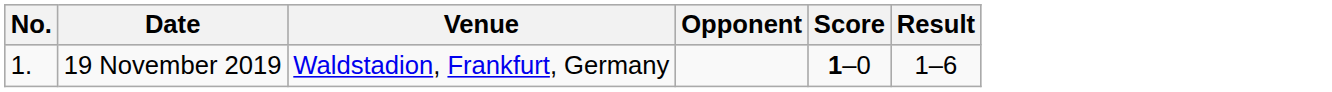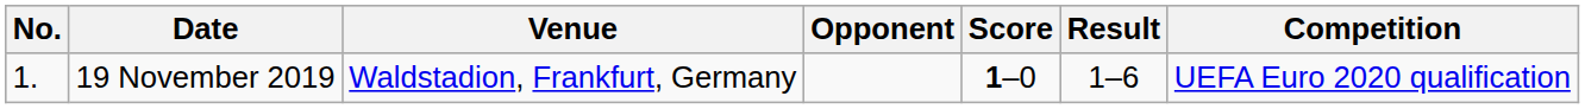+ column: Competition | UEFA Euro 2020 qualification
